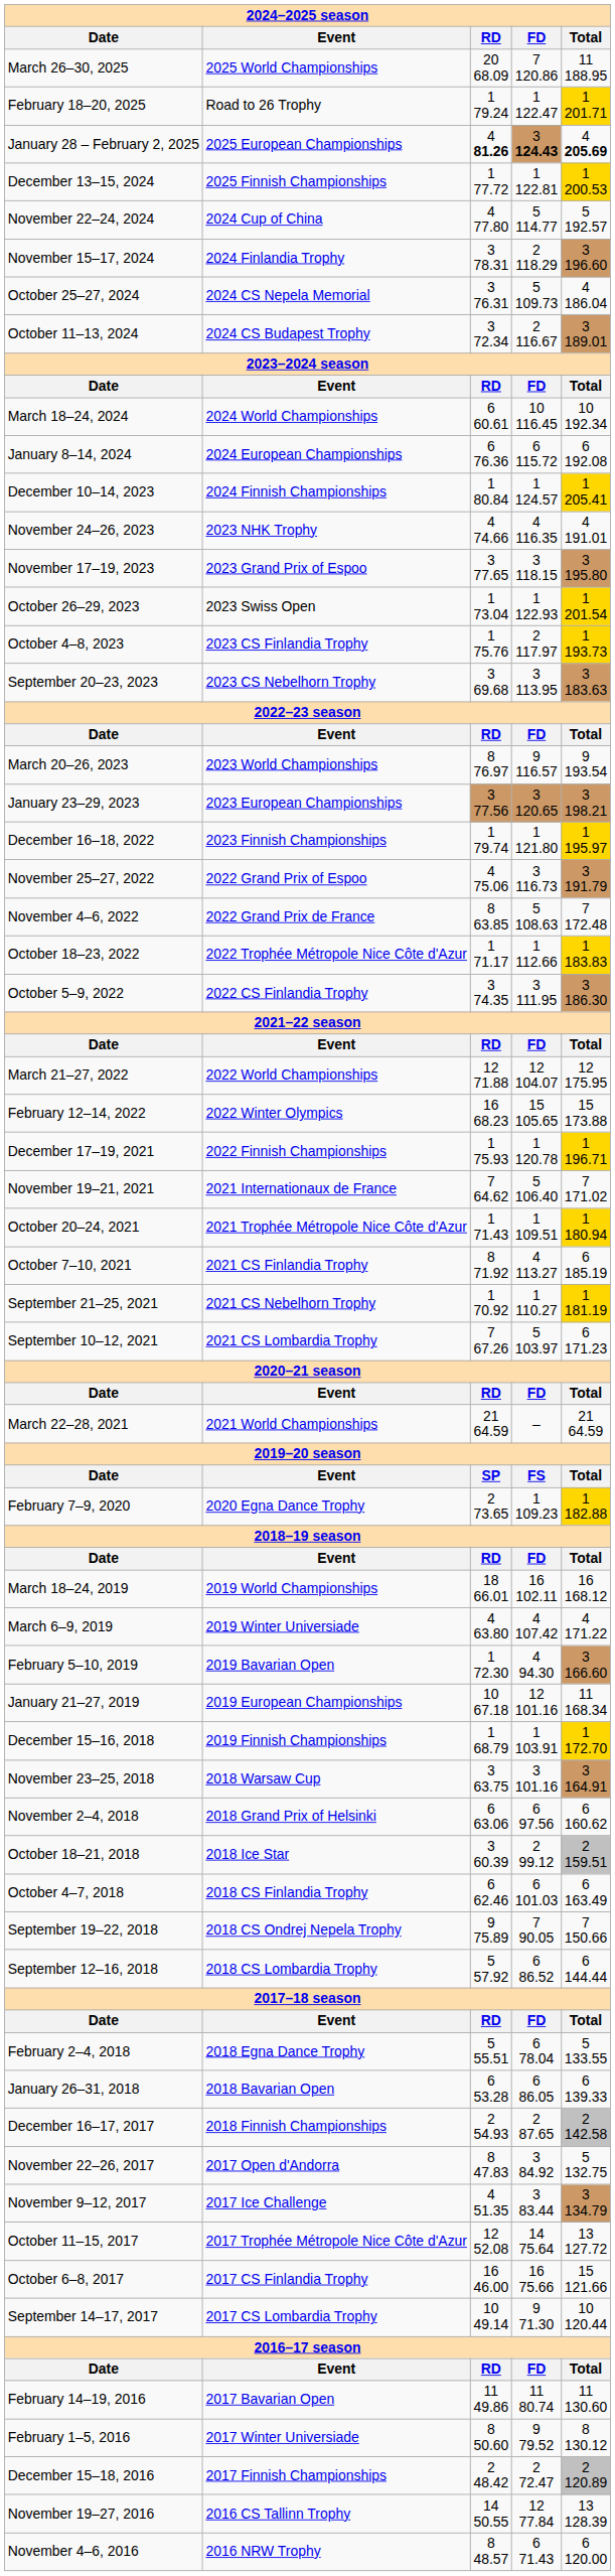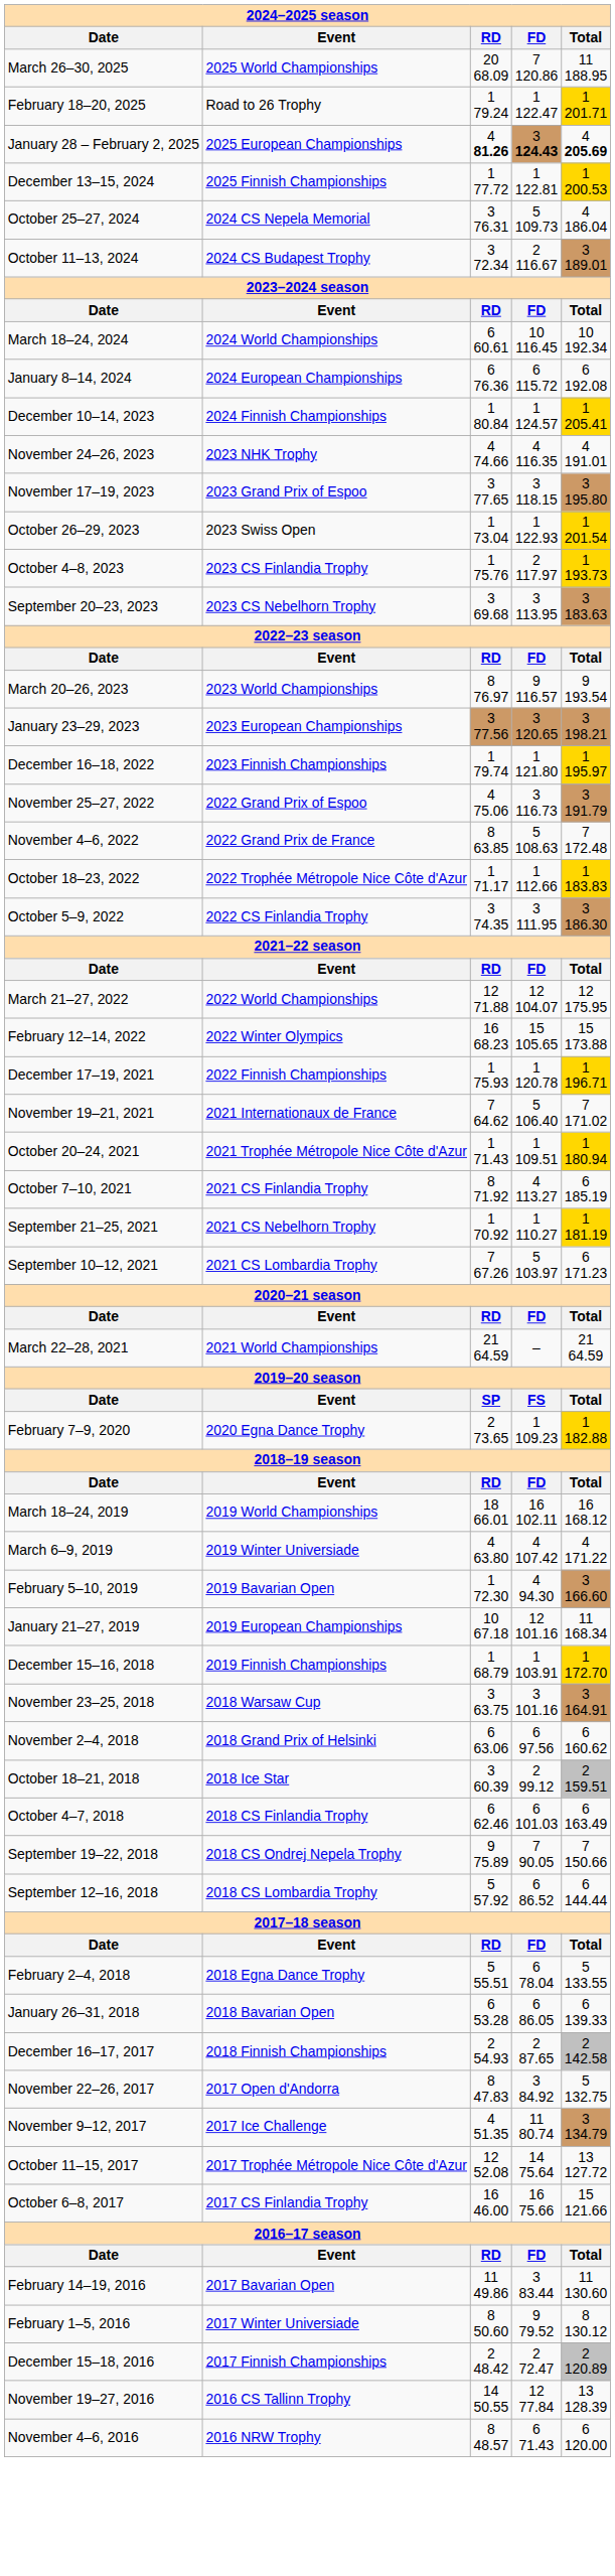- row: November 22–24, 2024 | 2024 Cup of China | 4 77.80 | 5 114.77 | 5 192.57
- row: November 15–17, 2024 | 2024 Finlandia Trophy | 3 78.31 | 2 118.29 | 3 196.60
November 9–12, 2017 | FD: 3 83.44 -> 11 80.74
- row: September 14–17, 2017 | 2017 CS Lombardia Trophy | 10 49.14 | 9 71.30 | 10 120.44
February 14–19, 2016 | FD: 11 80.74 -> 3 83.44
